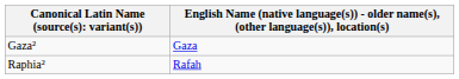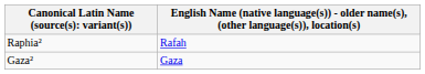rows swapped: Gaza² <-> Raphia²
